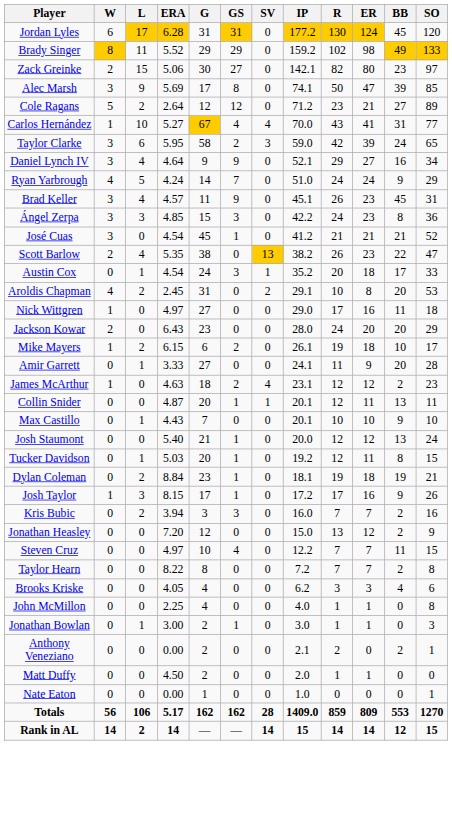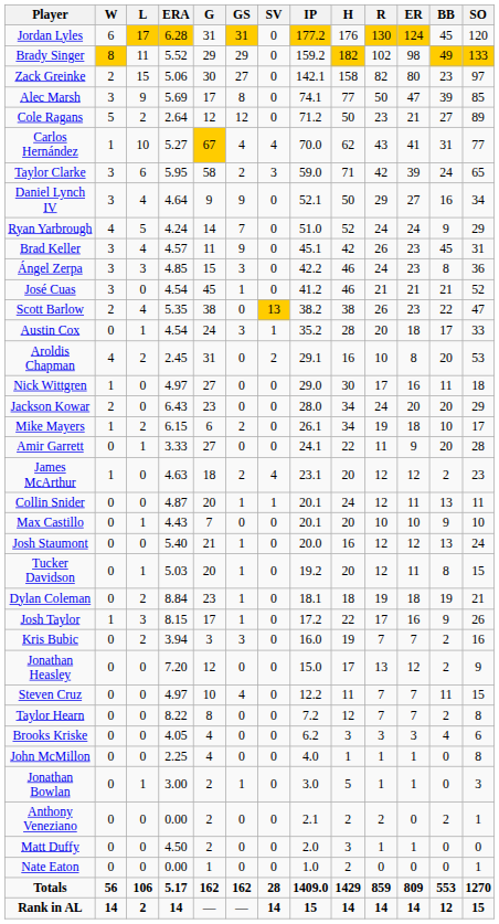+ column: H | 176 | 182 | 158 | 77 | 50 | 62 | 71 | 50 | 52 | 42 | 46 | 46 | 38 | 28 | 16 | 30 | 34 | 34 | 22 | 20 | 24 | 20 | 16 | 20 | 18 | 22 | 19 | 17 | 11 | 12 | 3 | 1 | 5 | 2 | 3 | 2 | 1429 | 14
